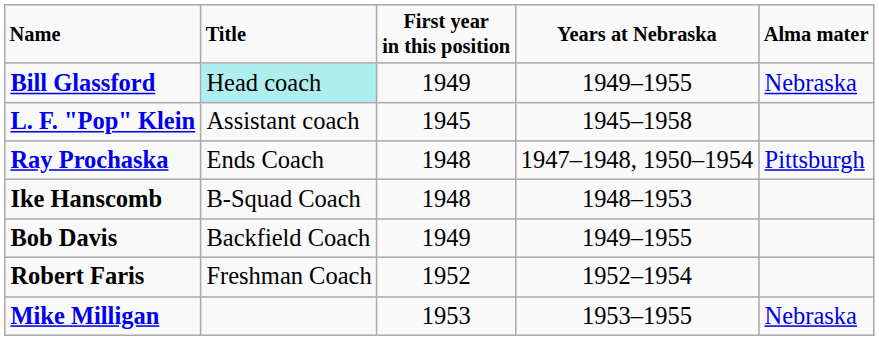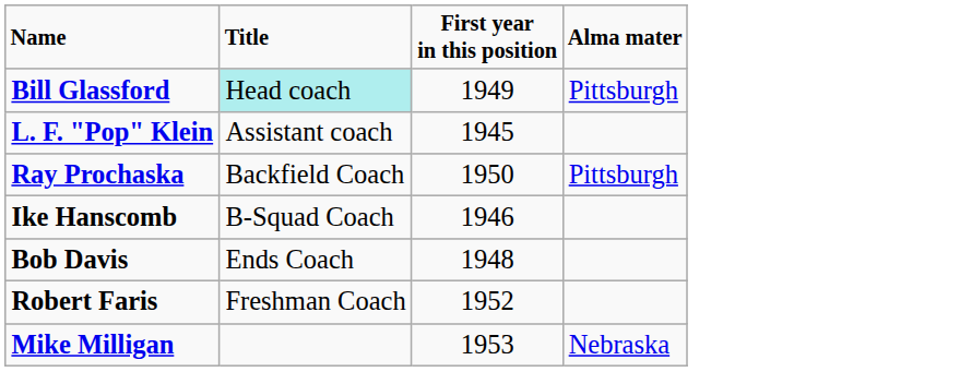- column: Years at Nebraska | 1949–1955 | 1945–1958 | 1947–1948, 1950–1954 | 1948–1953 | 1949–1955 | 1952–1954 | 1953–1955
Bill Glassford | Alma mater: Nebraska -> Pittsburgh
Ray Prochaska | Title: Ends Coach -> Backfield Coach
Ray Prochaska | First year in this position: 1948 -> 1950
Ike Hanscomb | First year in this position: 1948 -> 1946
Bob Davis | Title: Backfield Coach -> Ends Coach
Bob Davis | First year in this position: 1949 -> 1948
